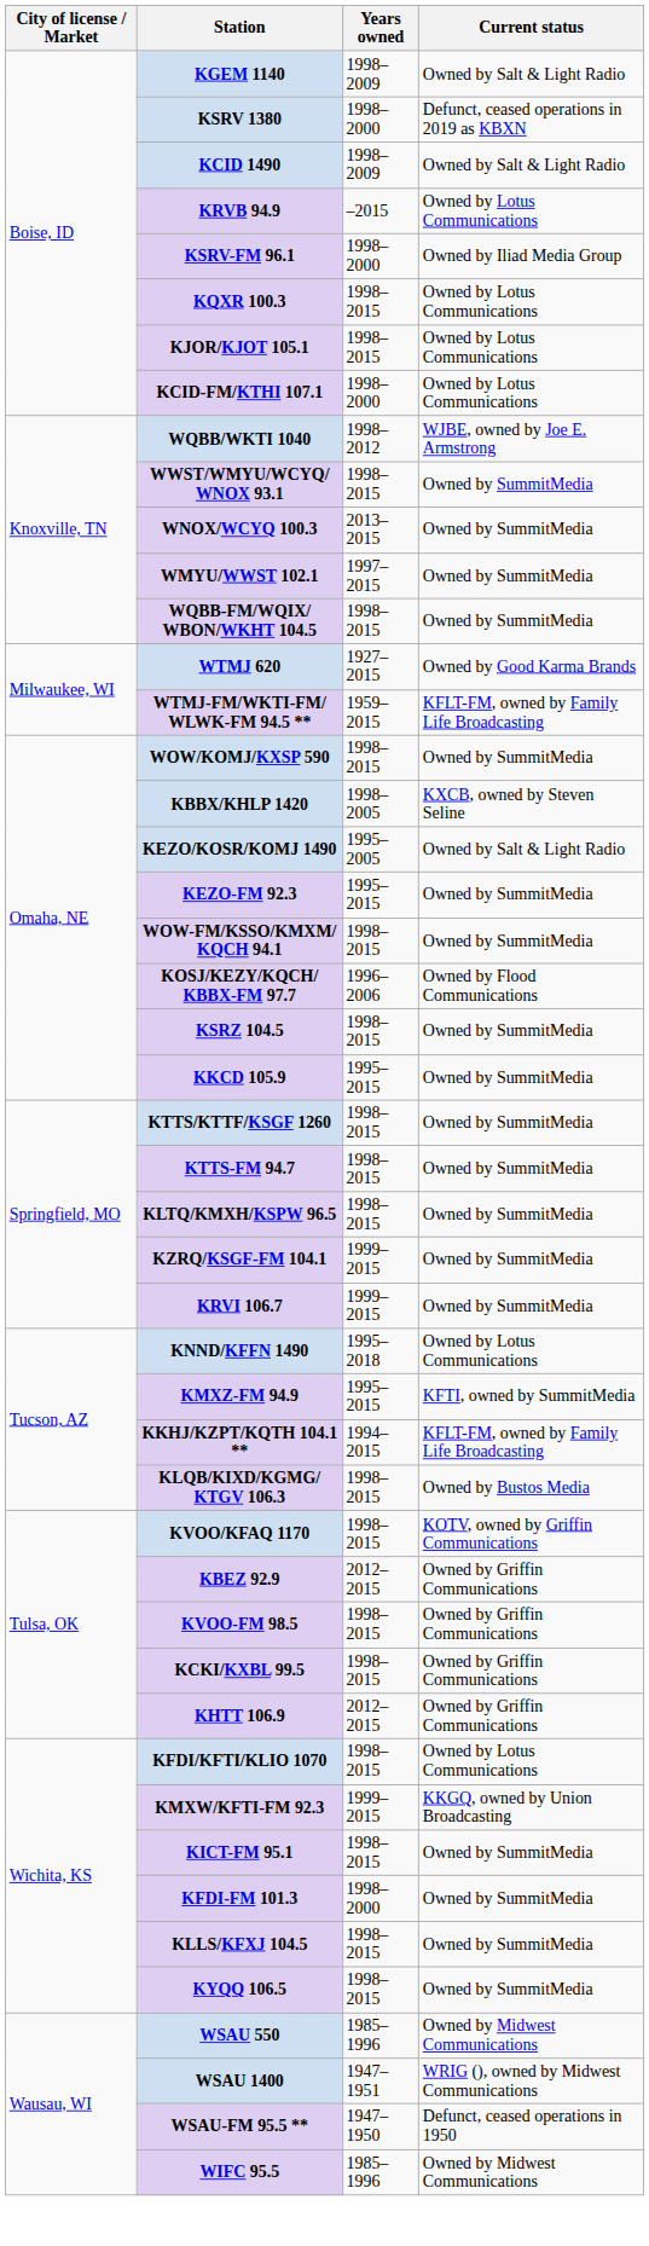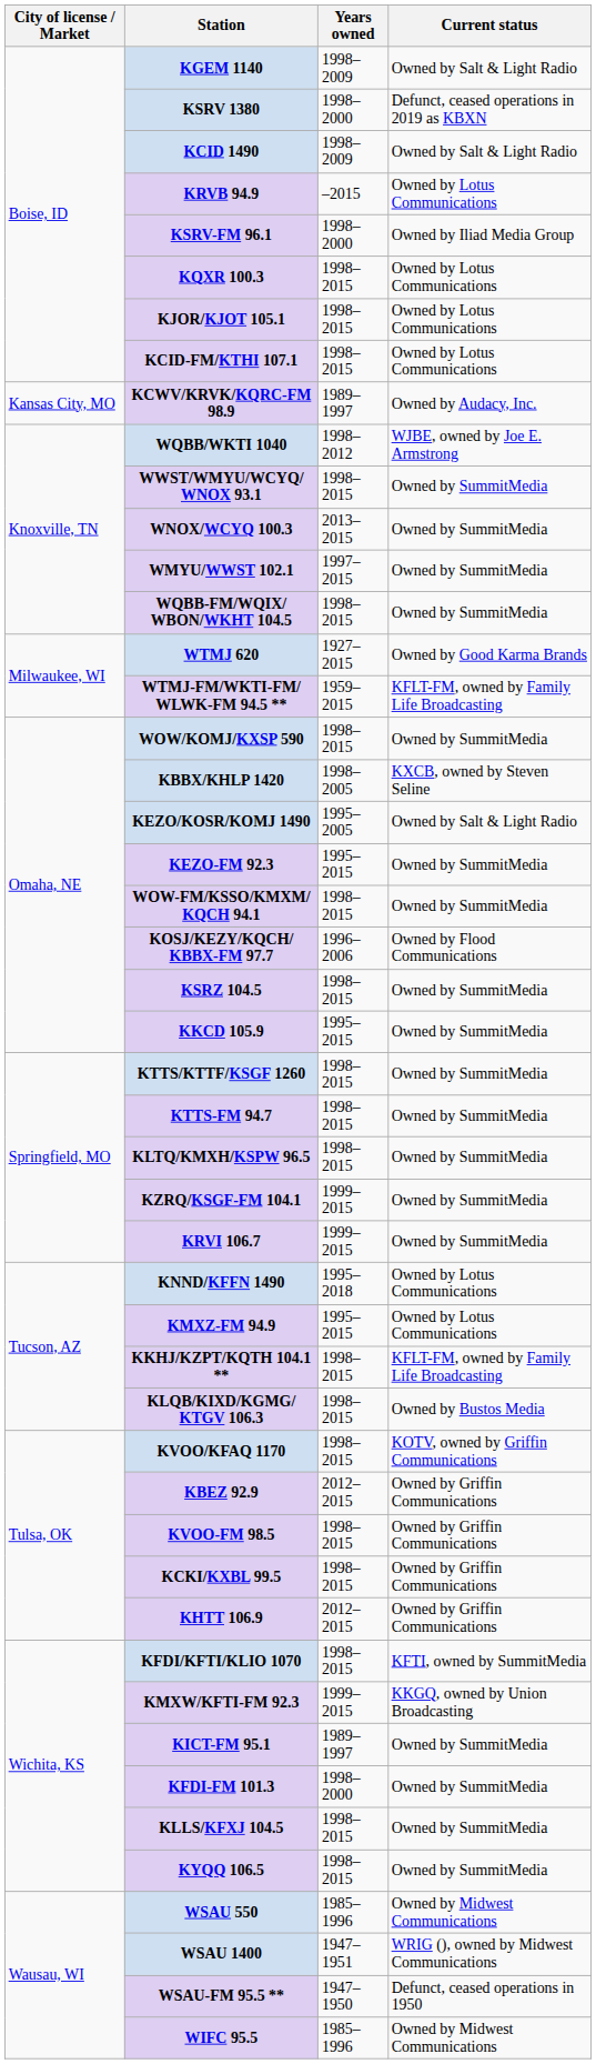KCID-FM/KTHI 107.1 | Years owned: 1998–2000 -> 1998–2015
+ row: Kansas City, MO | KCWV/KRVK/KQRC-FM 98.9 | 1989–1997 | Owned by Audacy, Inc.
KMXZ-FM 94.9 | Current status: KFTI, owned by SummitMedia -> Owned by Lotus Communications
KKHJ/KZPT/KQTH 104.1 ** | Years owned: 1994–2015 -> 1998–2015
KFDI/KFTI/KLIO 1070 | Current status: Owned by Lotus Communications -> KFTI, owned by SummitMedia
KICT-FM 95.1 | Years owned: 1998–2015 -> 1989–1997
